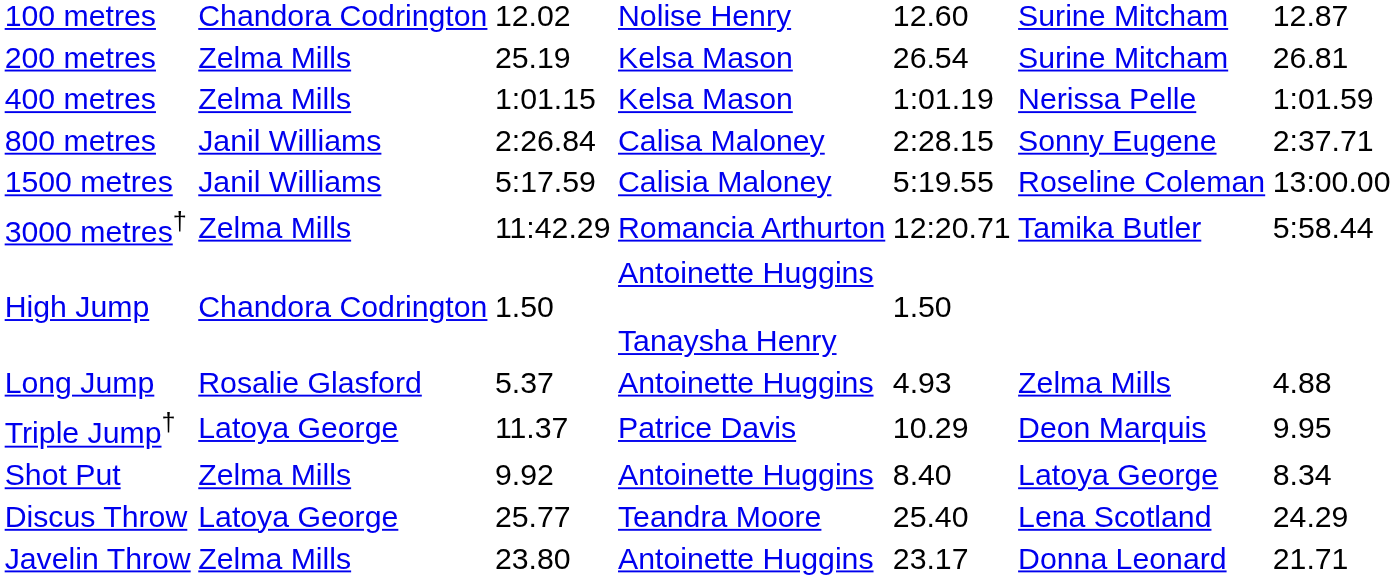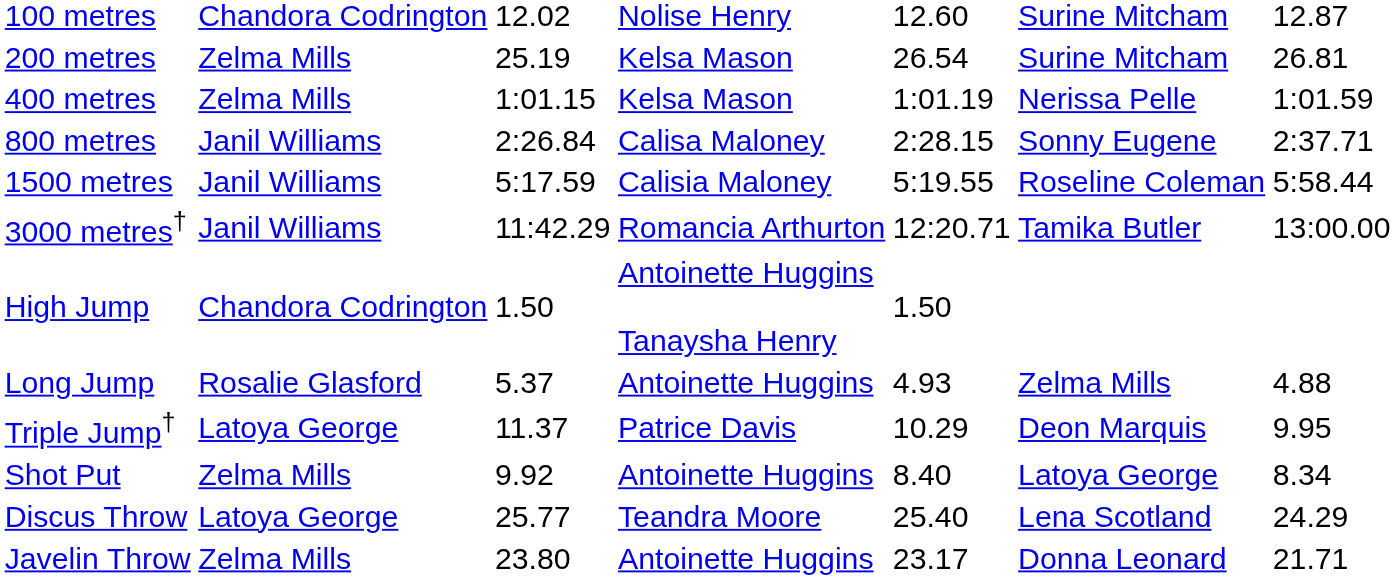1500 metres | column 7: 13:00.00 -> 5:58.44
3000 metres† | column 2: Zelma Mills -> Janil Williams
3000 metres† | column 7: 5:58.44 -> 13:00.00
